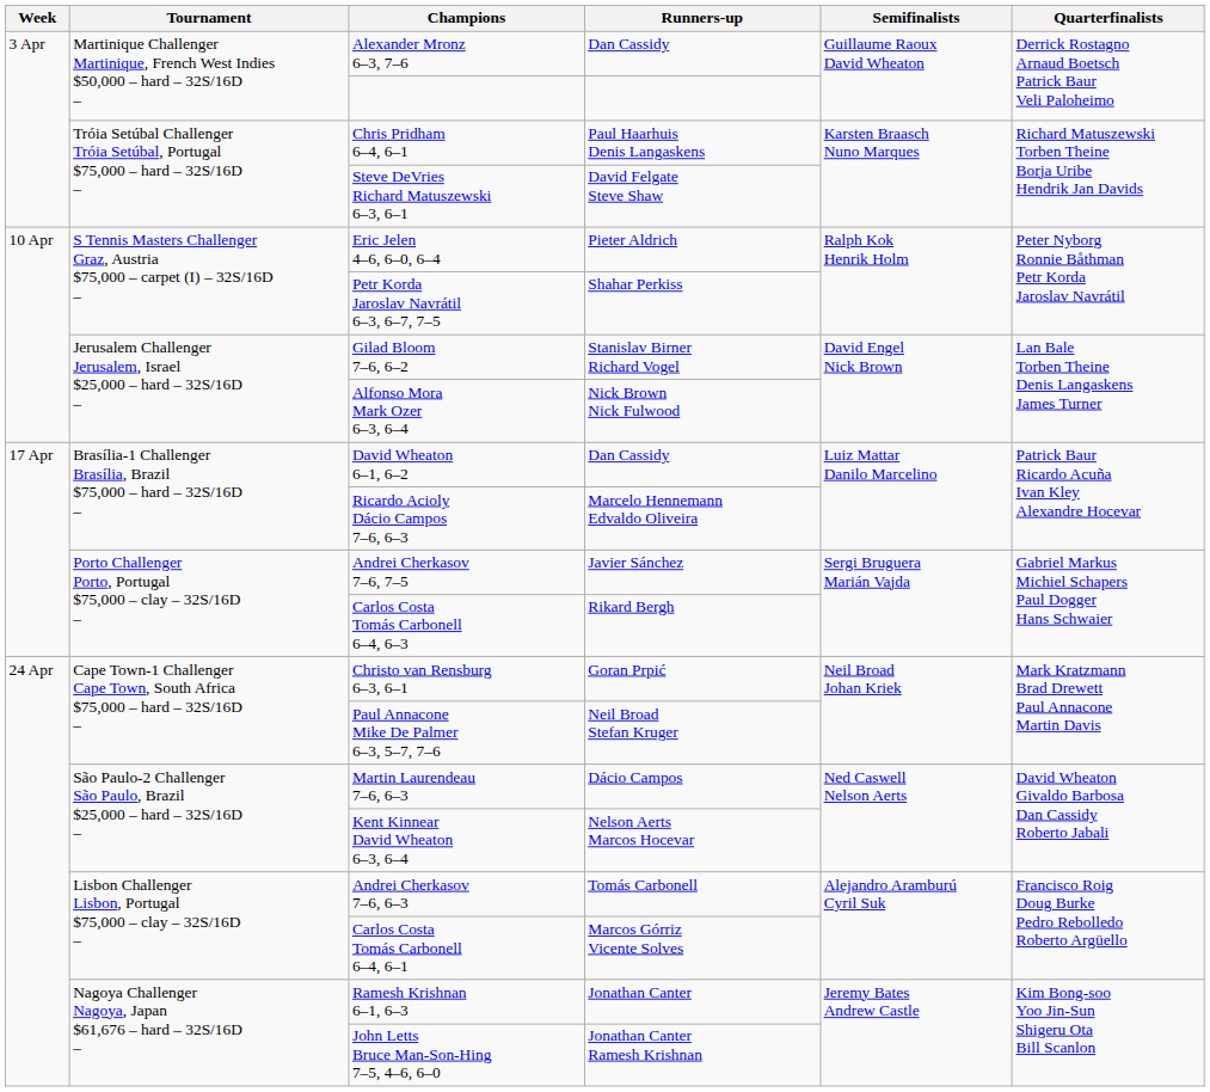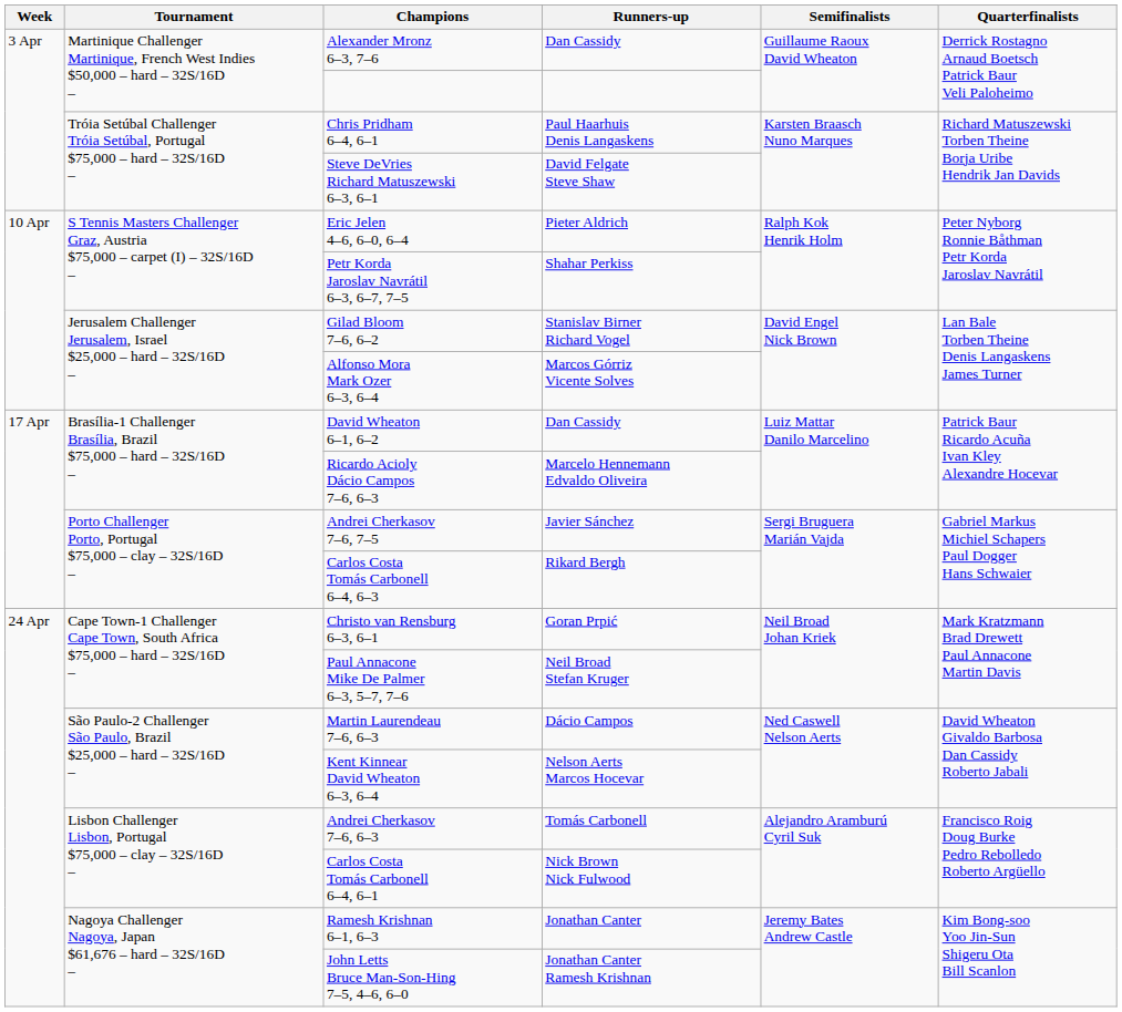Alfonso Mora Mark Ozer 6–3, 6–4 | Runners-up: Nick Brown Nick Fulwood -> Marcos Górriz Vicente Solves
Carlos Costa Tomás Carbonell 6–4, 6–1 | Runners-up: Marcos Górriz Vicente Solves -> Nick Brown Nick Fulwood
